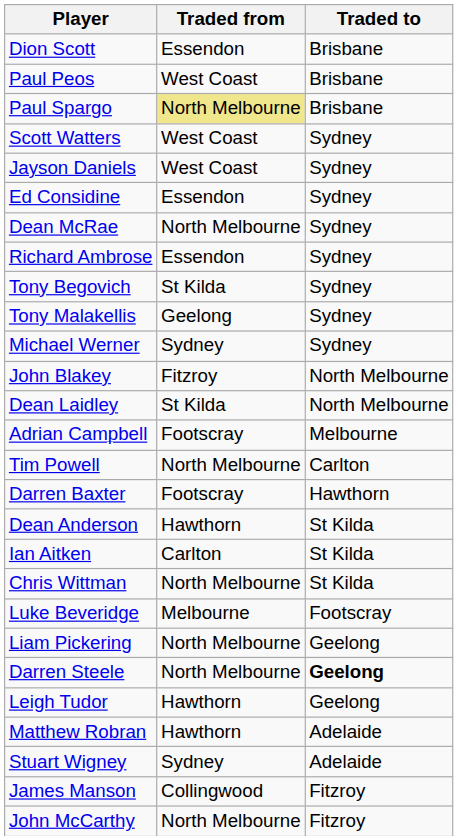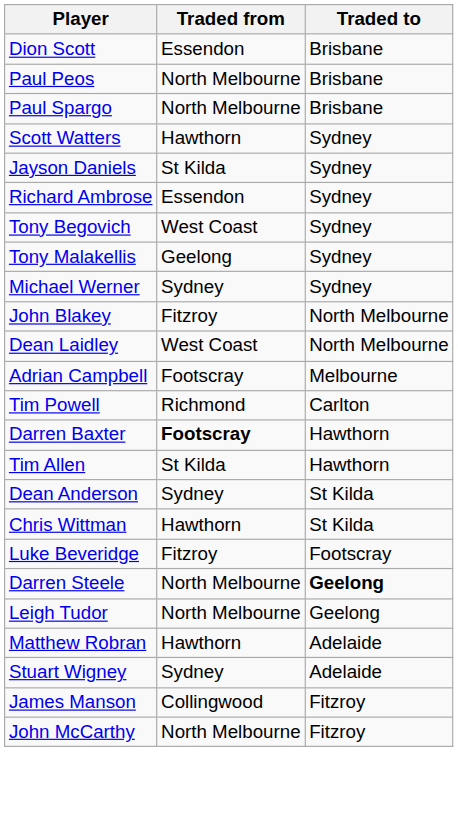Paul Peos | Traded from: West Coast -> North Melbourne
Paul Spargo | Traded from: khaki background -> no background
Scott Watters | Traded from: West Coast -> Hawthorn
Jayson Daniels | Traded from: West Coast -> St Kilda
- row: Ed Considine | Essendon | Sydney
- row: Dean McRae | North Melbourne | Sydney
Tony Begovich | Traded from: St Kilda -> West Coast
Dean Laidley | Traded from: St Kilda -> West Coast
Tim Powell | Traded from: North Melbourne -> Richmond
Darren Baxter | Traded from: normal -> bold
+ row: Tim Allen | St Kilda | Hawthorn
Dean Anderson | Traded from: Hawthorn -> Sydney
- row: Ian Aitken | Carlton | St Kilda
Chris Wittman | Traded from: North Melbourne -> Hawthorn
Luke Beveridge | Traded from: Melbourne -> Fitzroy
- row: Liam Pickering | North Melbourne | Geelong
Leigh Tudor | Traded from: Hawthorn -> North Melbourne
